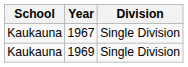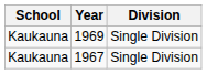rows swapped: 1967 <-> 1969
